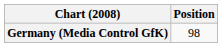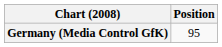Germany (Media Control GfK) | Position: 98 -> 95
